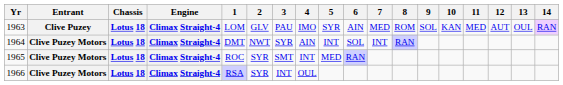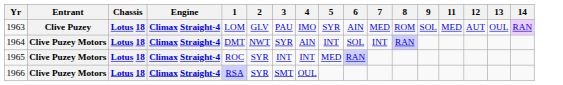- column: 10 | KAN
1965 | 3: SMT -> INT
1966 | 3: INT -> SMT
